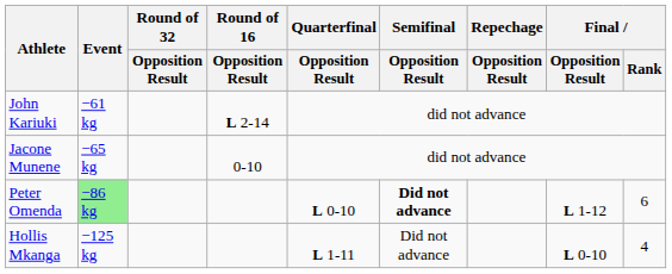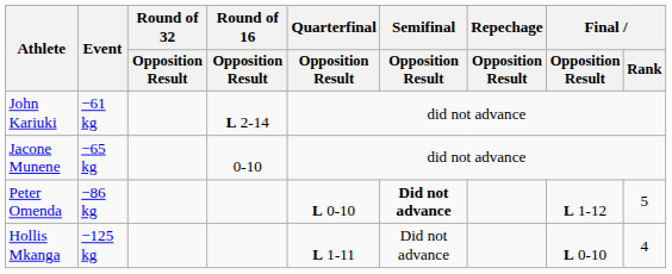Peter Omenda | Event: lightgreen background -> no background
Peter Omenda | Final / Rank: 6 -> 5
